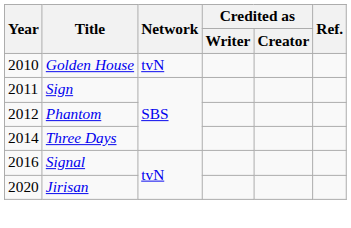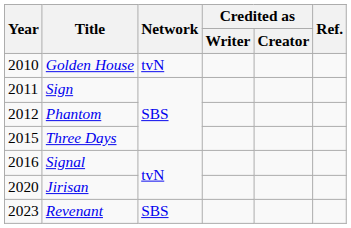Three Days | Year: 2014 -> 2015
+ row: 2023 | Revenant | SBS
